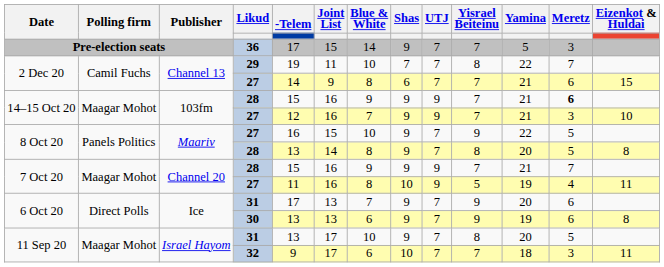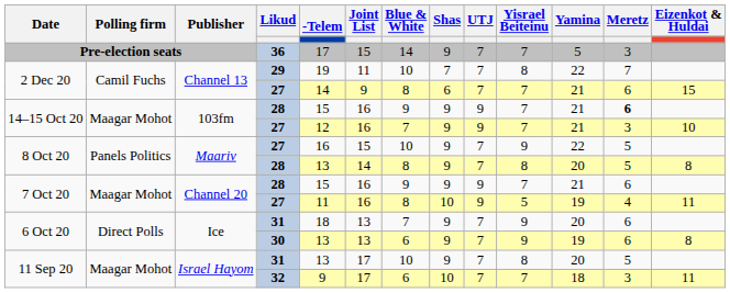7 Oct 20 / 28 | Meretz: 7 -> 6
6 Oct 20 / 31 | -Telem: 17 -> 18
